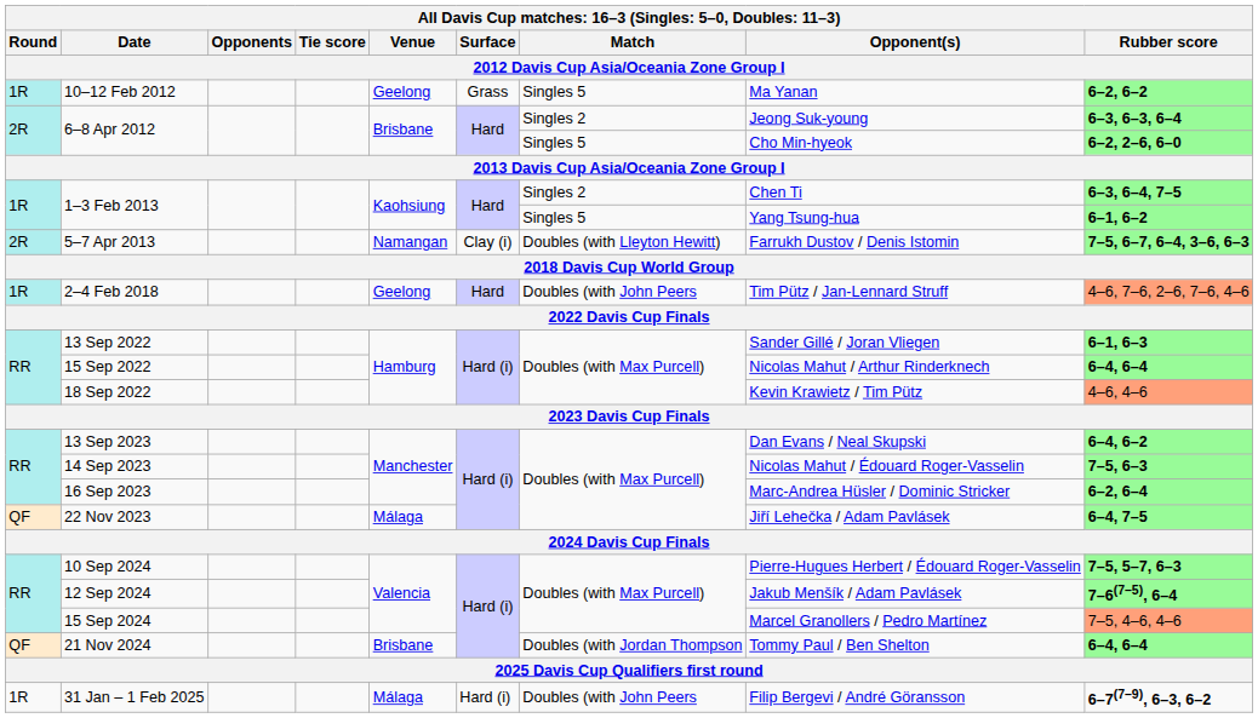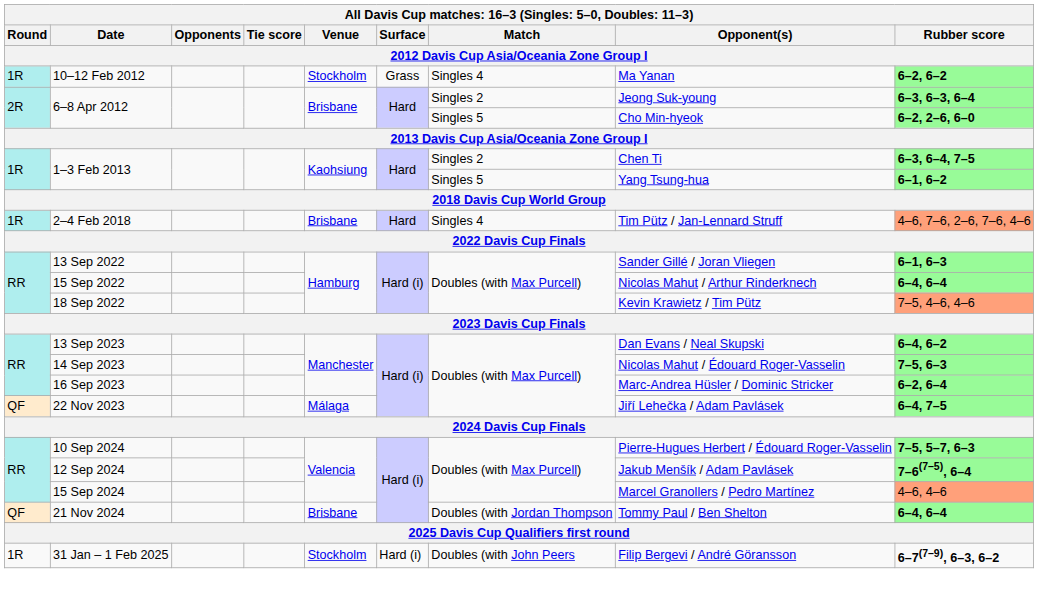10–12 Feb 2012 | Venue: Geelong -> Stockholm
10–12 Feb 2012 | Match: Singles 5 -> Singles 4
- row: 2R | 5–7 Apr 2013 | Namangan | Clay (i) | Doubles (with Lleyton Hewitt) | Farrukh Dustov / Denis Istomin | 7–5, 6–7, 6–4, 3–6, 6–3
2–4 Feb 2018 | Venue: Geelong -> Brisbane
2–4 Feb 2018 | Match: Doubles (with John Peers -> Singles 4
18 Sep 2022 | Rubber score: 4–6, 4–6 -> 7–5, 4–6, 4–6
15 Sep 2024 | Rubber score: 7–5, 4–6, 4–6 -> 4–6, 4–6
31 Jan – 1 Feb 2025 | Venue: Málaga -> Stockholm
